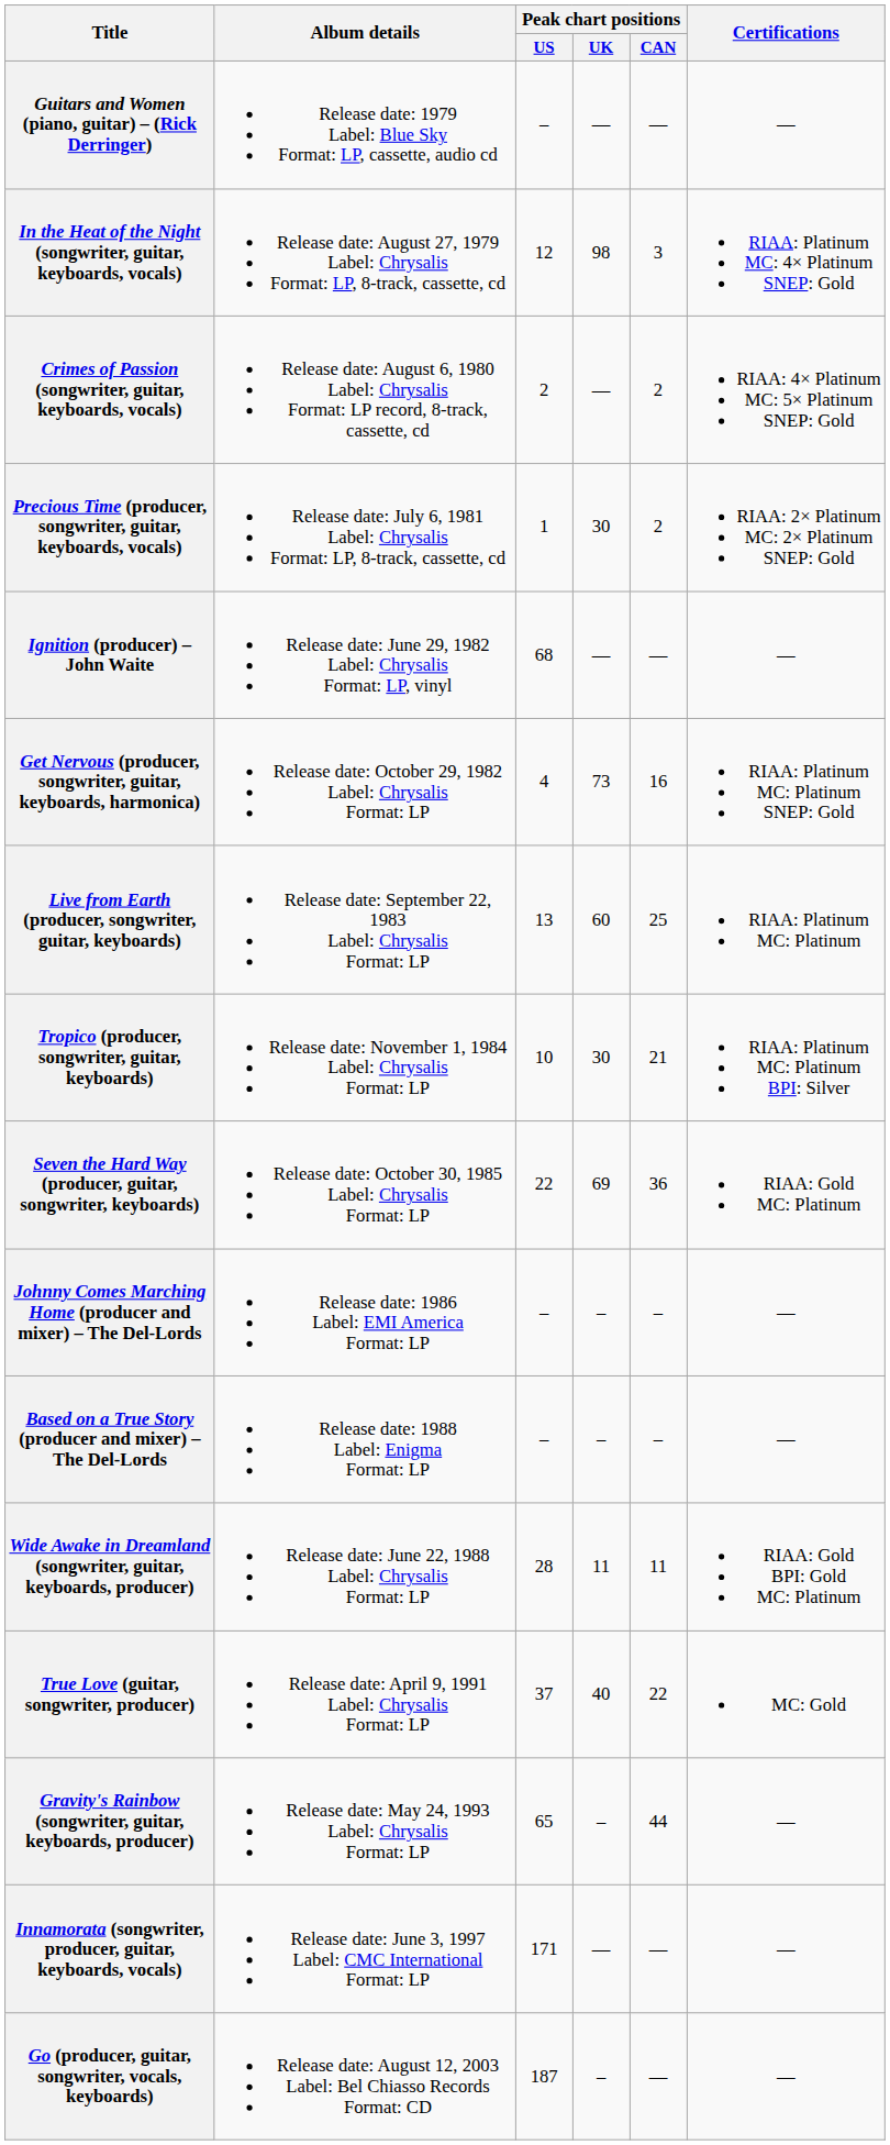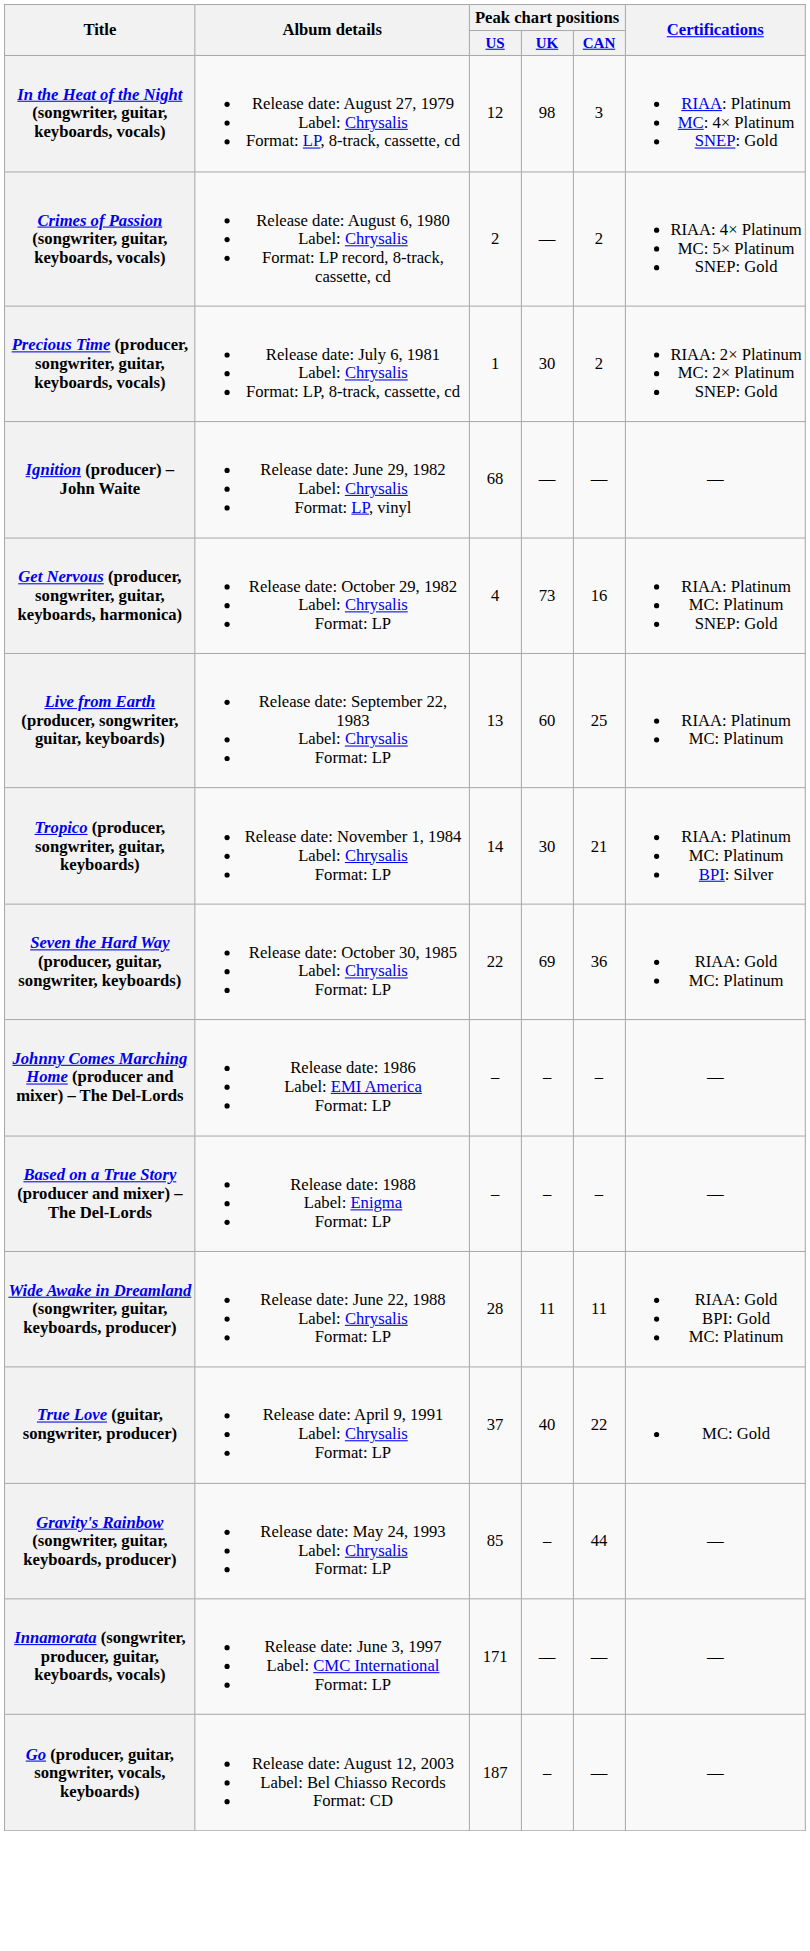- row: Guitars and Women (piano, guitar) – (Rick Derringer) | Release date: 1979 Label: Blue Sky Format: LP, cassette, audio cd | – | — | — | —
Tropico (producer, songwriter, guitar, keyboards) | Peak chart positions / US: 10 -> 14
Gravity's Rainbow (songwriter, guitar, keyboards, producer) | Peak chart positions / US: 65 -> 85
